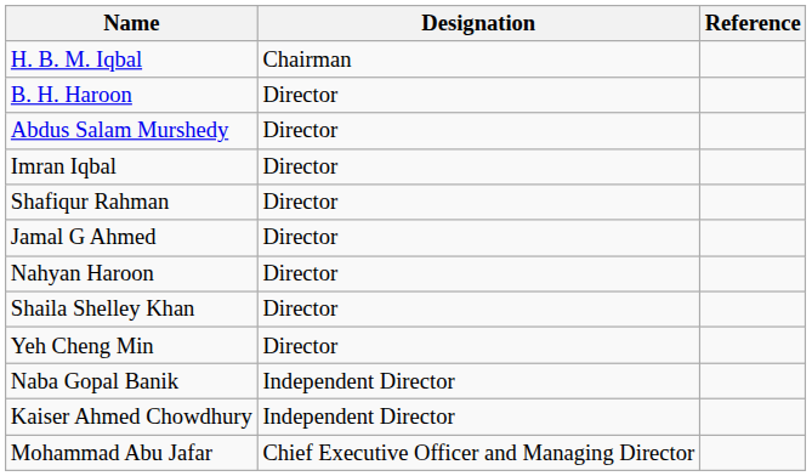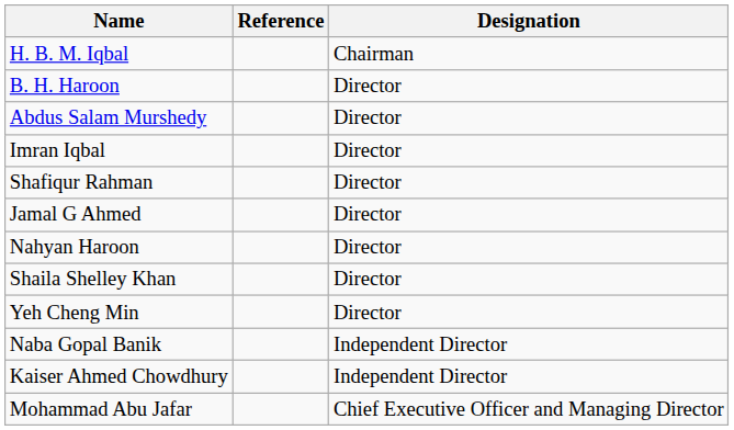columns swapped: Designation <-> Reference
